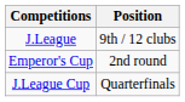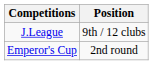- row: J.League Cup | Quarterfinals
